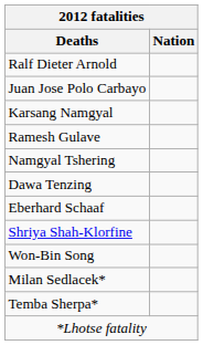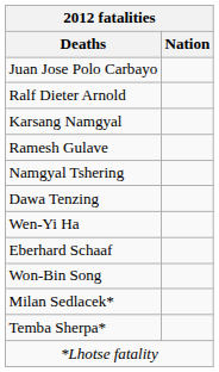rows swapped: Ralf Dieter Arnold <-> Juan Jose Polo Carbayo
+ row: Wen-Yi Ha
- row: Shriya Shah-Klorfine
